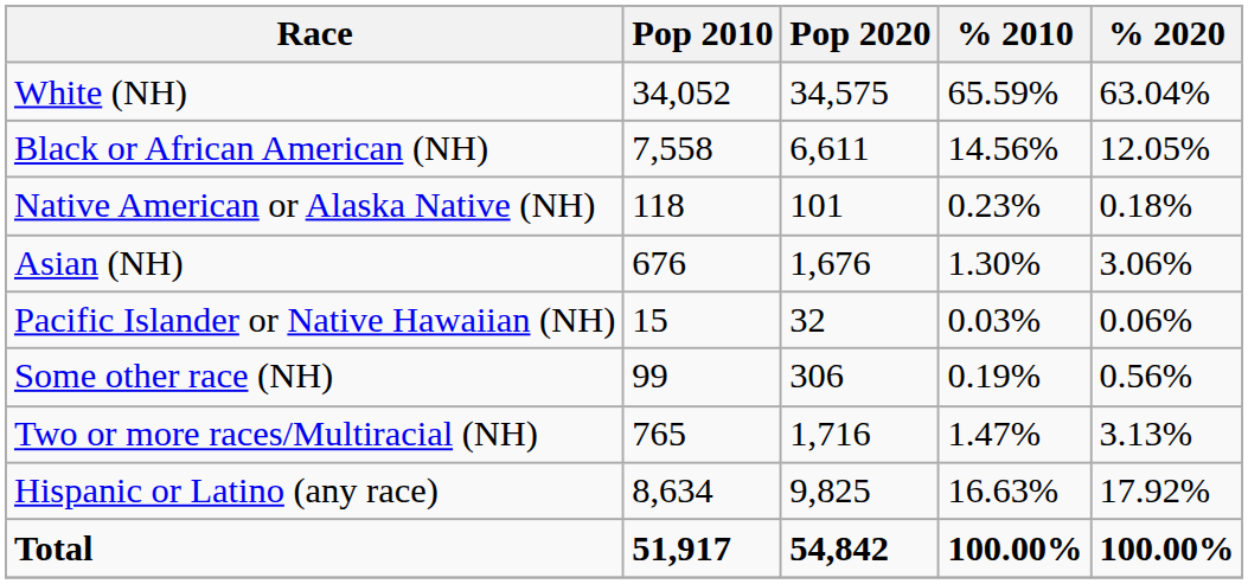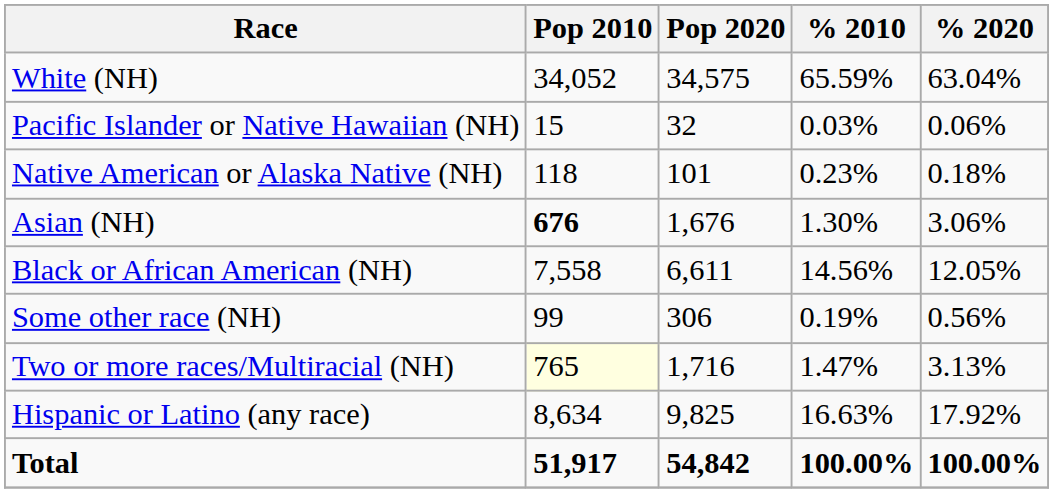rows swapped: Black or African American (NH) <-> Pacific Islander or Native Hawaiian (NH)
Asian (NH) | Pop 2010: normal -> bold
Two or more races/Multiracial (NH) | Pop 2010: no background -> lightyellow background
